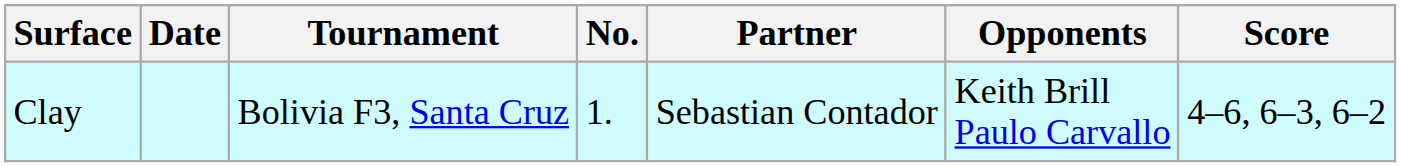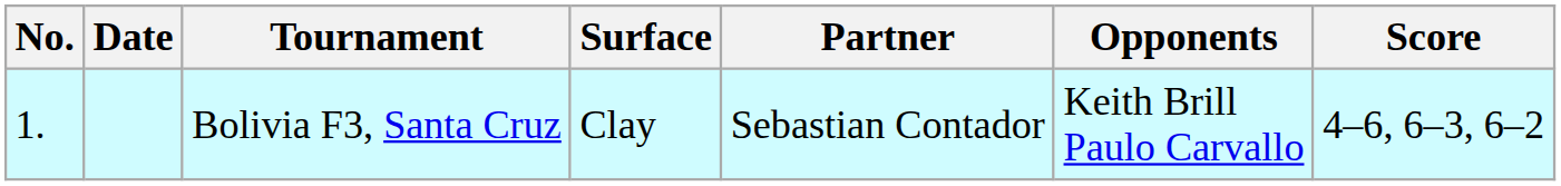columns swapped: No. <-> Surface
